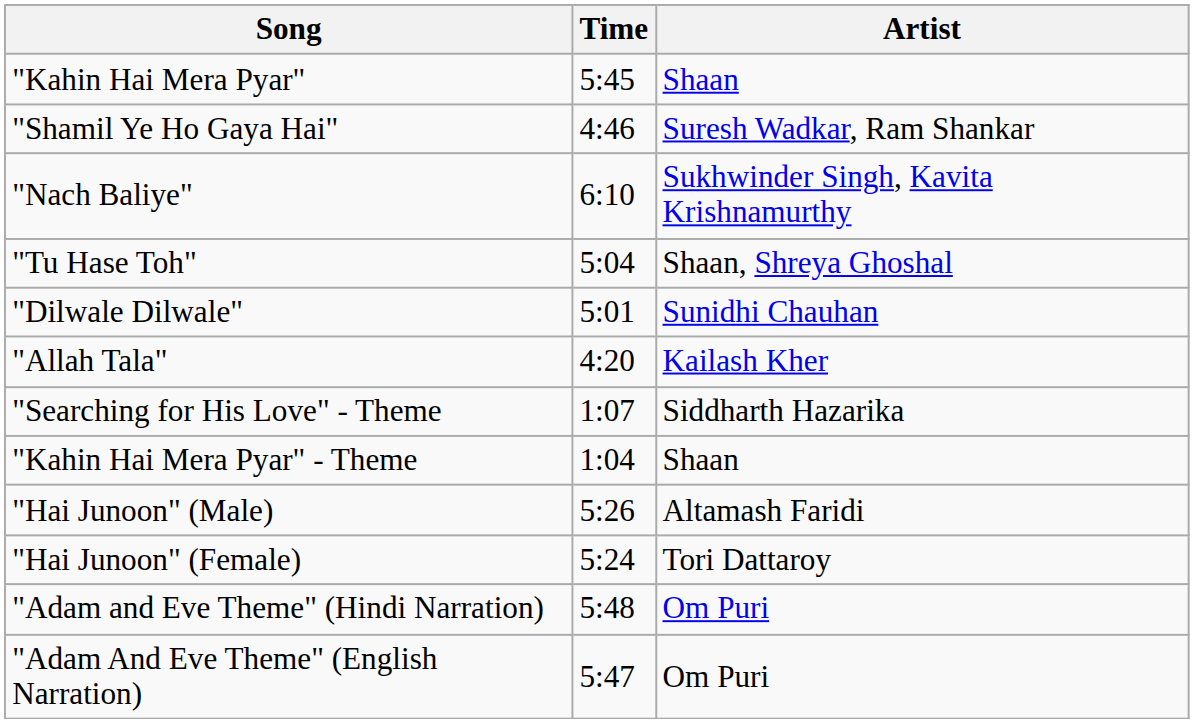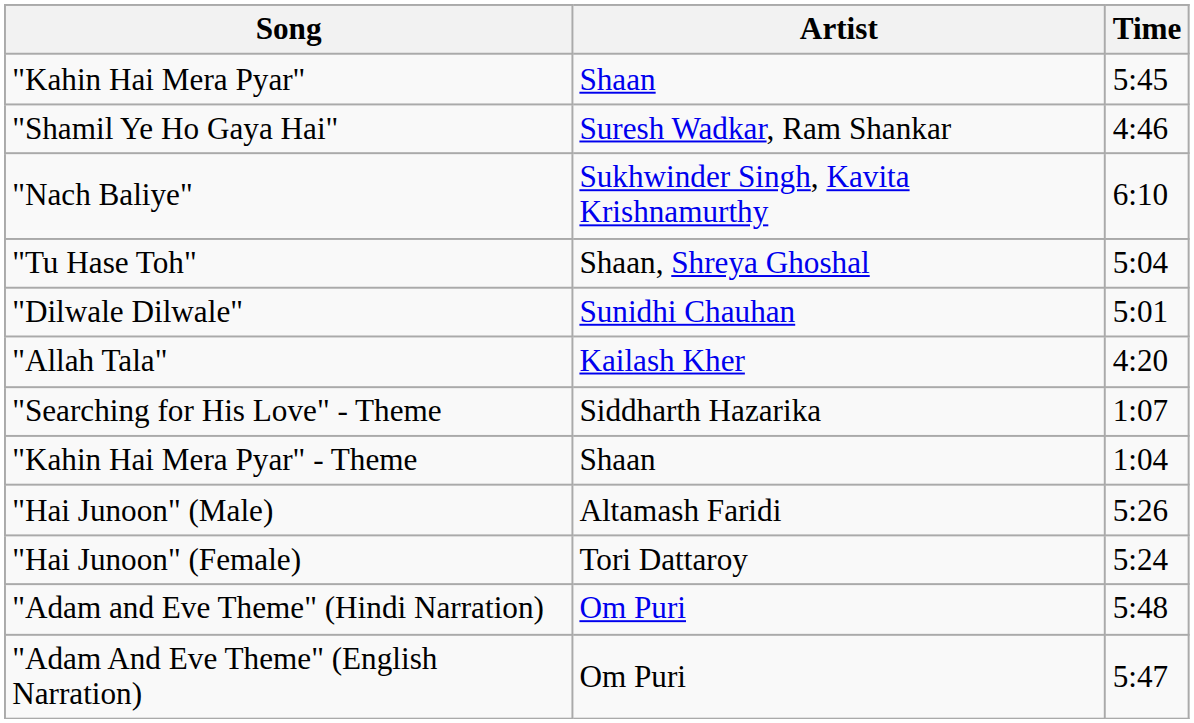columns swapped: Artist <-> Time
